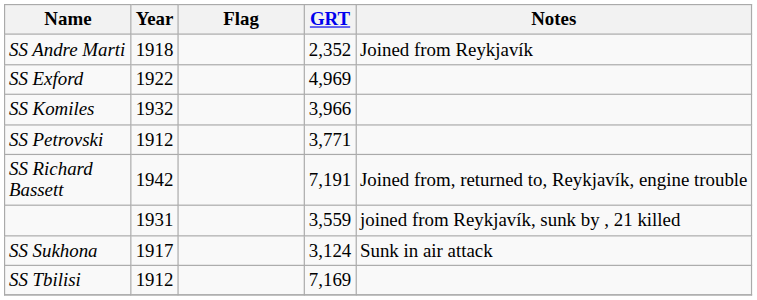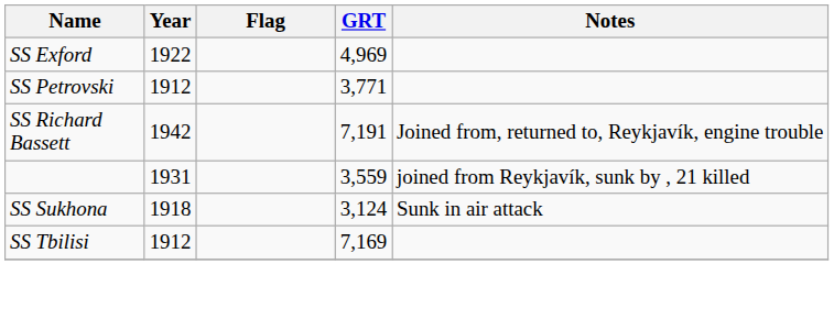- row: SS Andre Marti | 1918 | 2,352 | Joined from Reykjavík
- row: SS Komiles | 1932 | 3,966
SS Sukhona | Year: 1917 -> 1918
